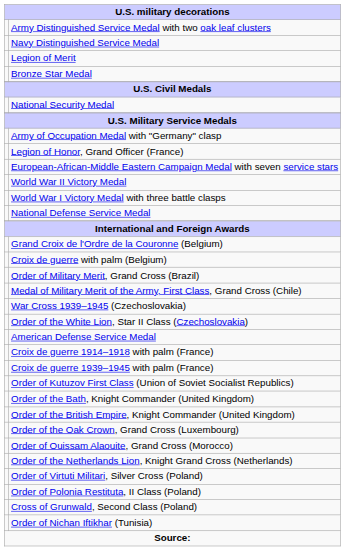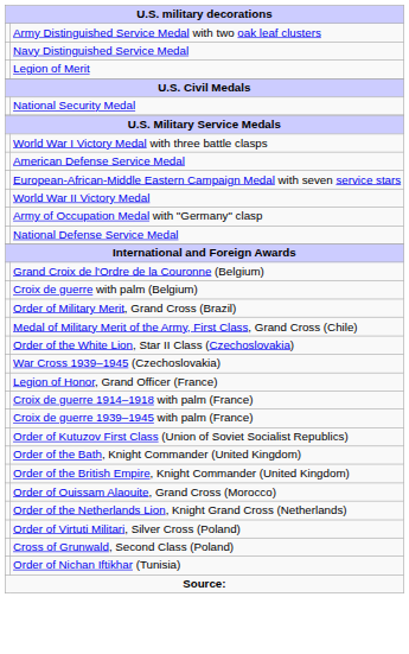- row: Bronze Star Medal
rows swapped: World War I Victory Medal with three battle clasps <-> Army of Occupation Medal with "Germany" clasp
rows swapped: American Defense Service Medal <-> Legion of Honor, Grand Officer (France)
rows swapped: Order of the White Lion, Star II Class (Czechoslovakia) <-> War Cross 1939–1945 (Czechoslovakia)
- row: Order of the Oak Crown, Grand Cross (Luxembourg)
- row: Order of Polonia Restituta, II Class (Poland)
